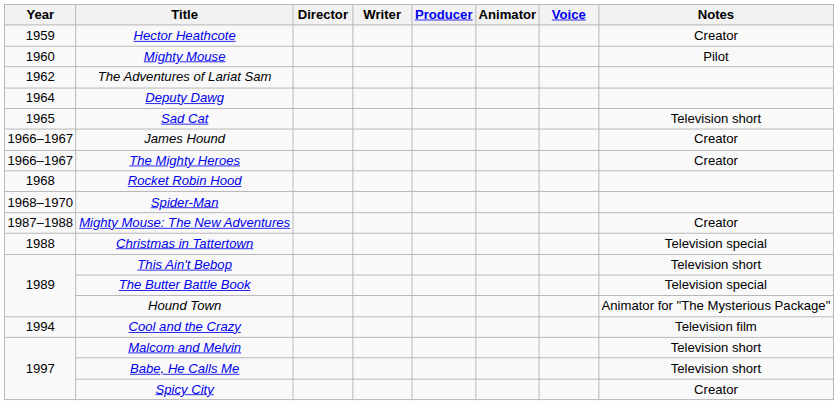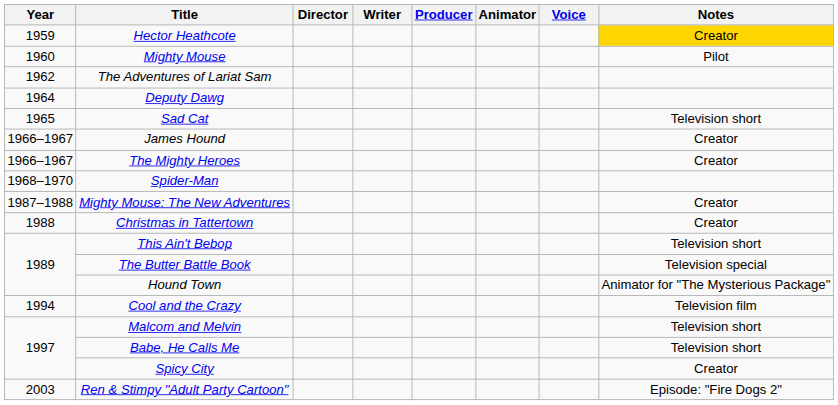Hector Heathcote | Notes: no background -> gold background
- row: 1968 | Rocket Robin Hood
Christmas in Tattertown | Notes: Television special -> Creator
+ row: 2003 | Ren & Stimpy "Adult Party Cartoon" | Episode: "Fire Dogs 2"
